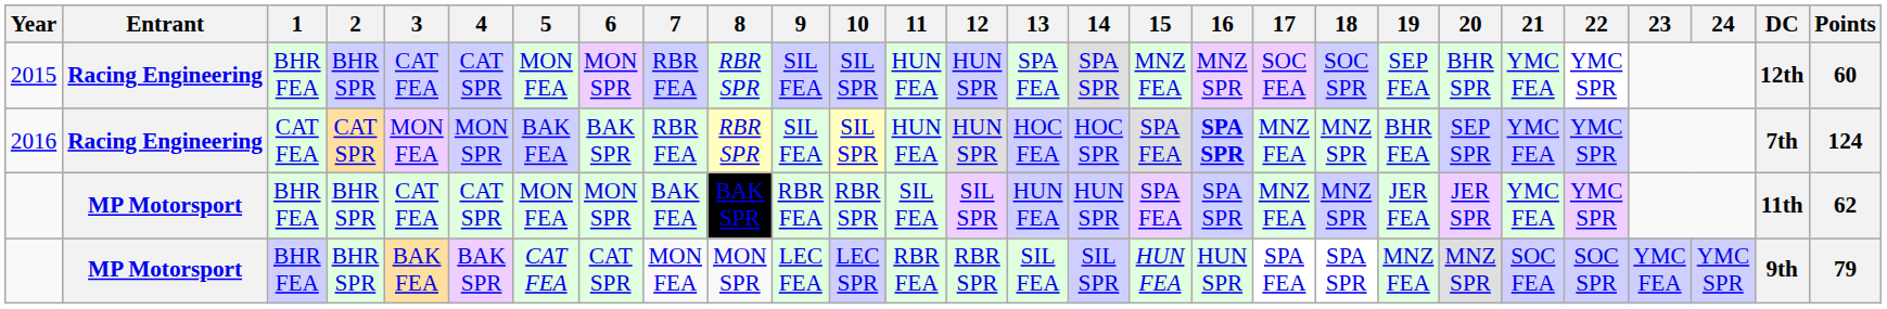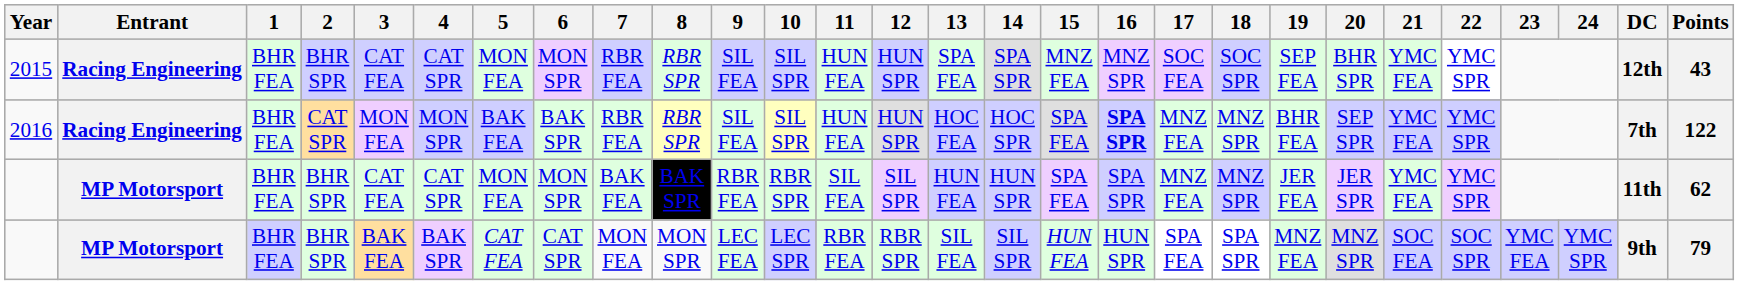2015 | Points: 60 -> 43
2016 | 1: CAT FEA -> BHR FEA
2016 | Points: 124 -> 122
